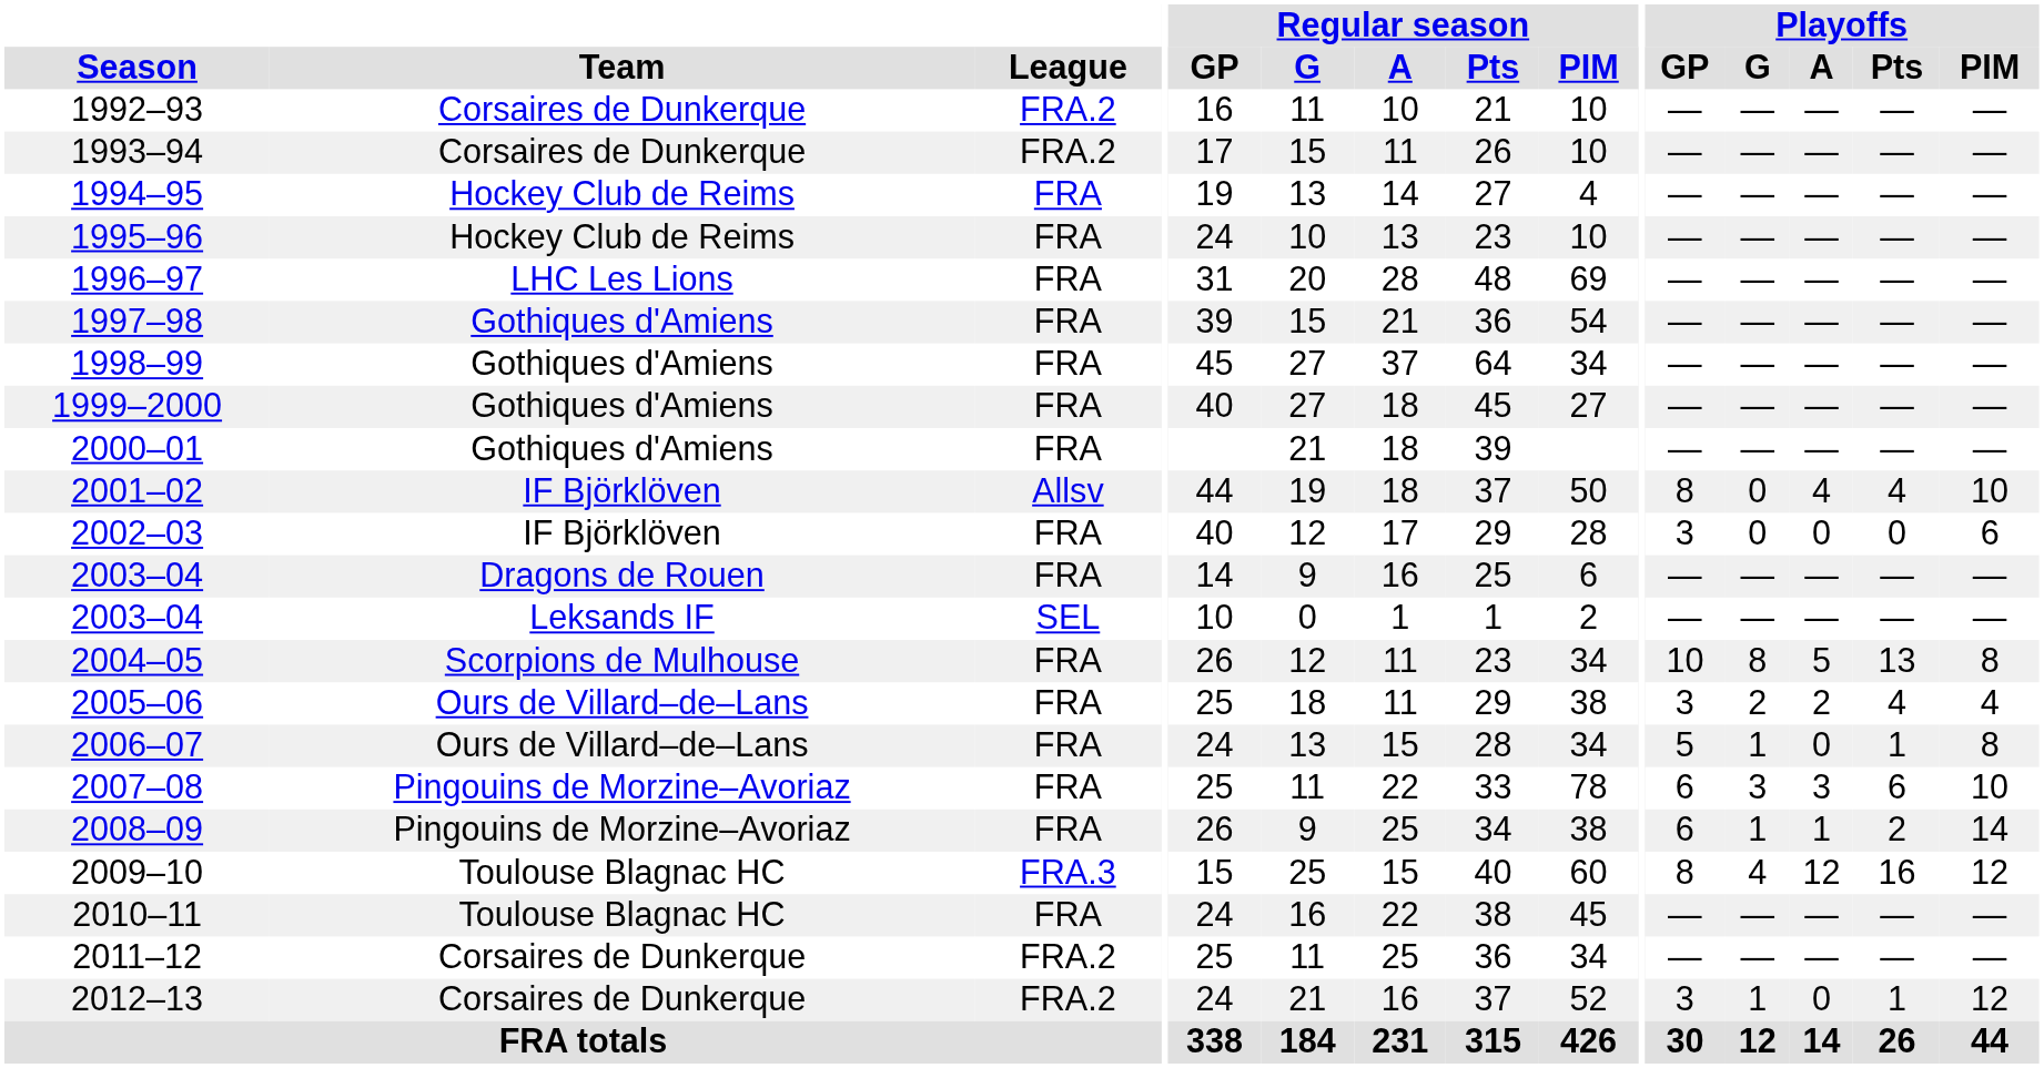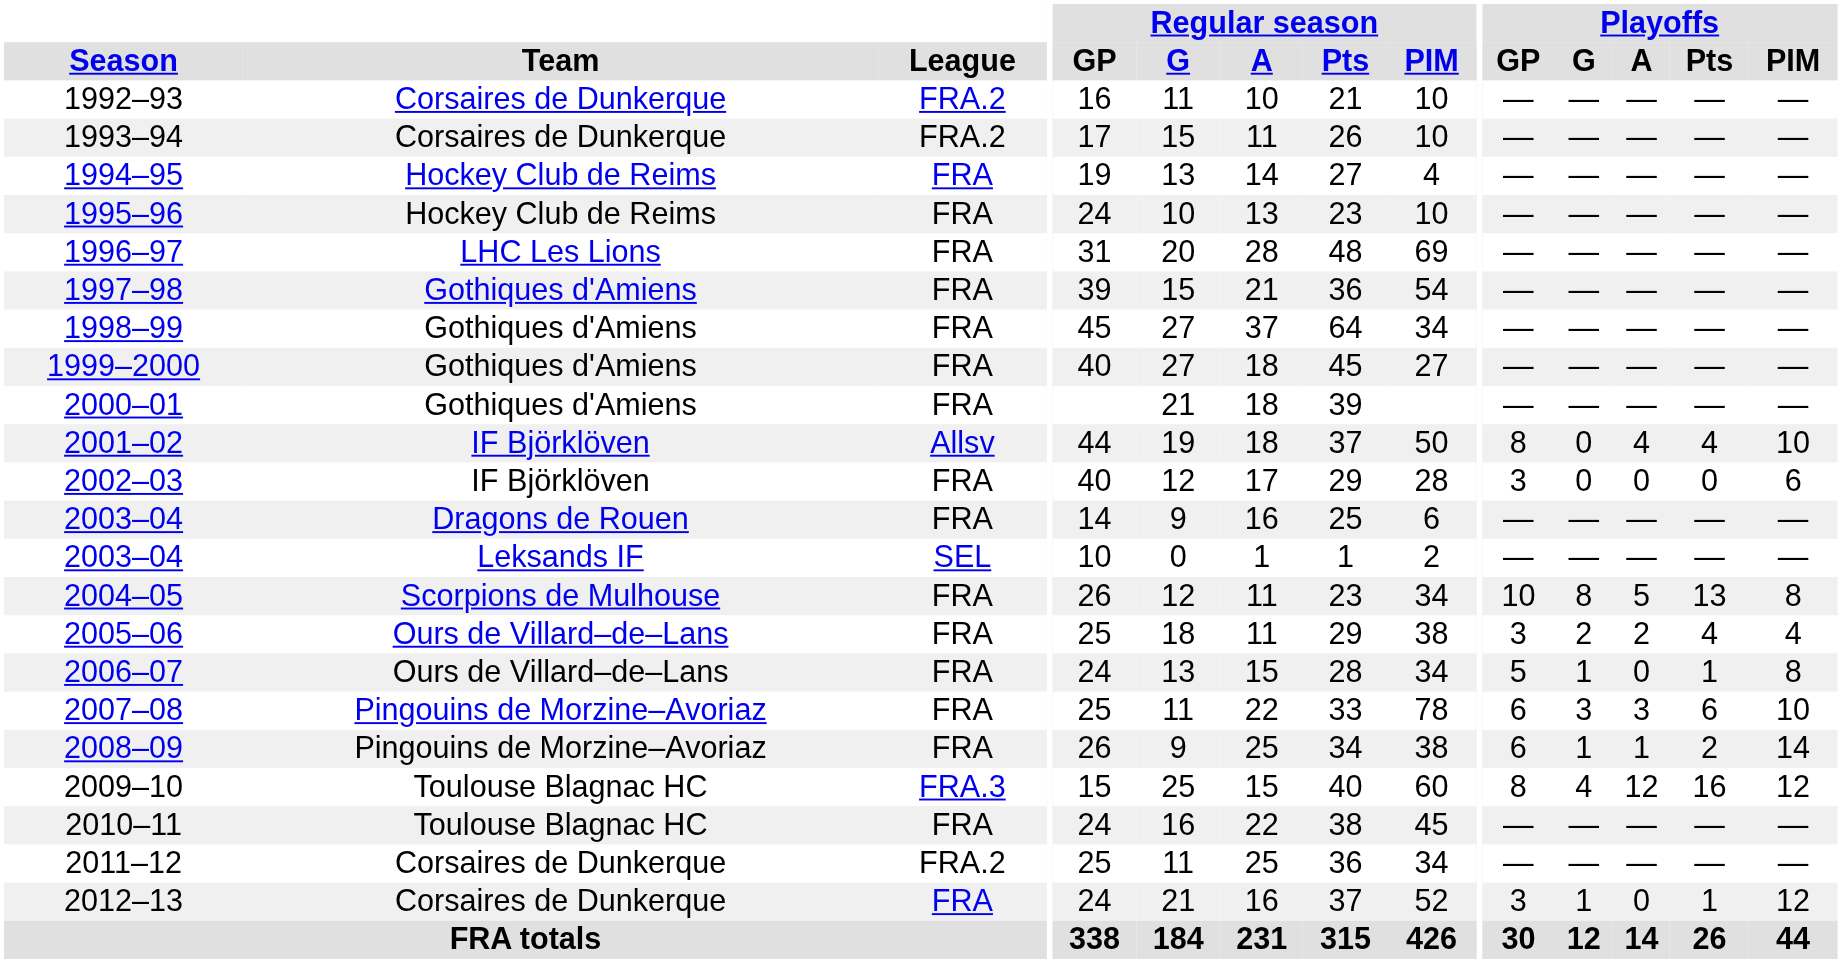2012–13 | League: FRA.2 -> FRA
